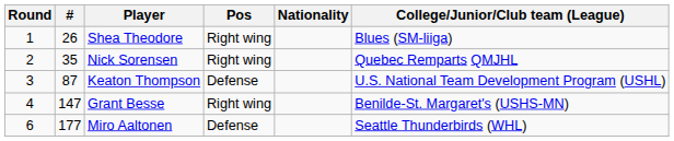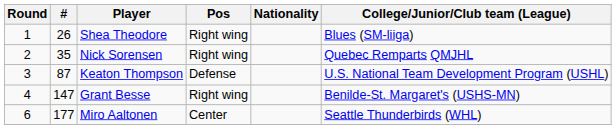Miro Aaltonen | Pos: Defense -> Center
